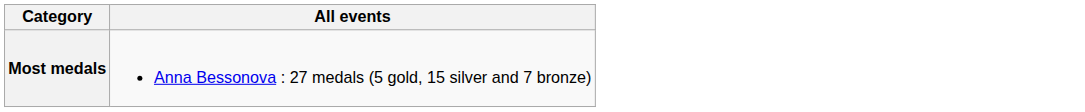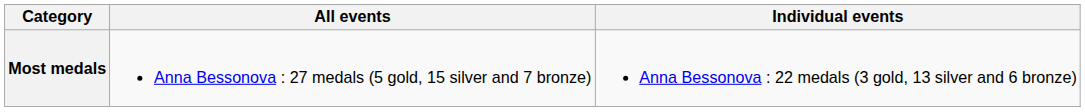+ column: Individual events | Anna Bessonova : 22 medals (3 gold, 13 silver and 6 bronze)
